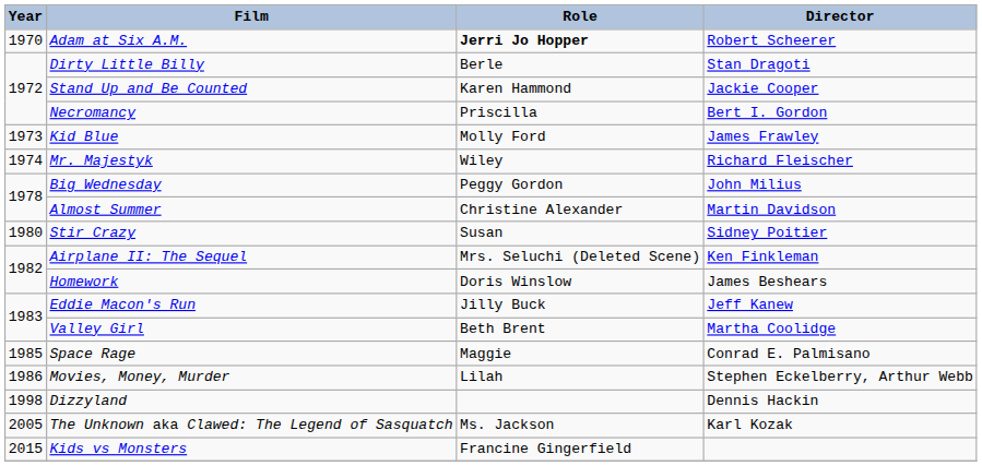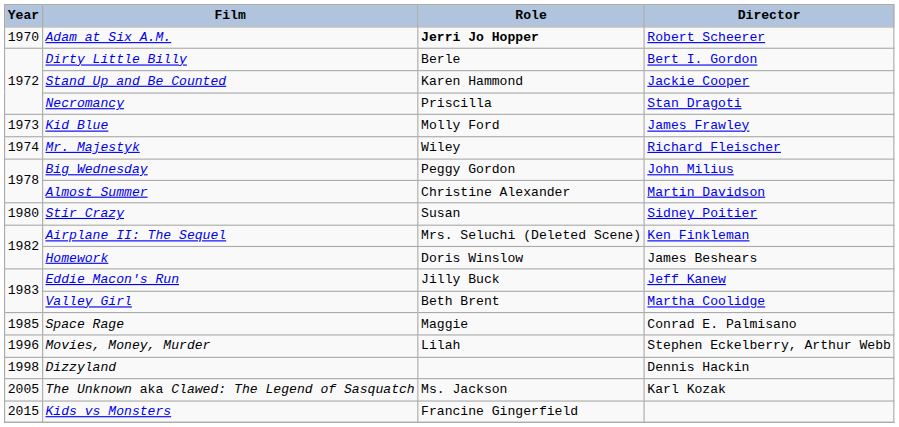Dirty Little Billy | Director: Stan Dragoti -> Bert I. Gordon
Necromancy | Director: Bert I. Gordon -> Stan Dragoti
Movies, Money, Murder | Year: 1986 -> 1996
